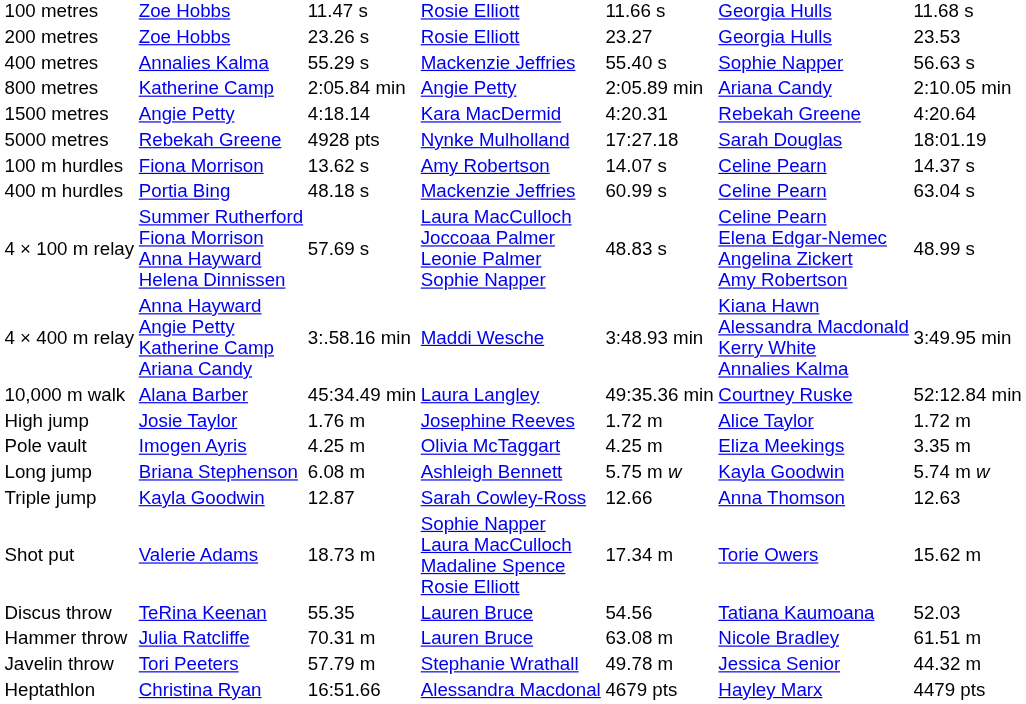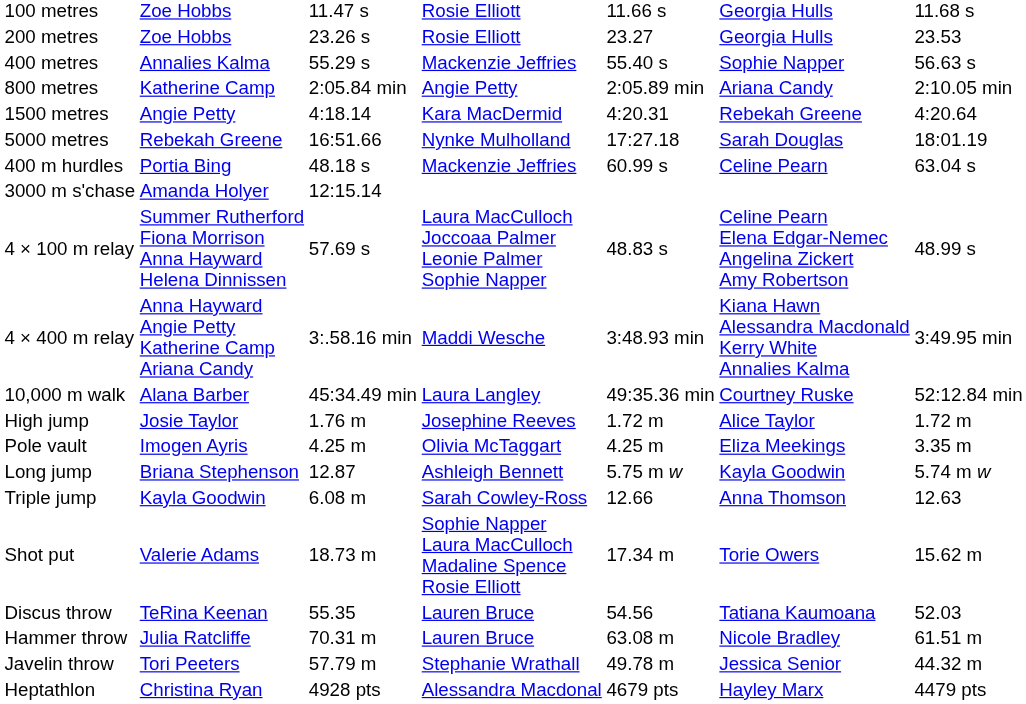5000 metres | column 3: 4928 pts -> 16:51.66
- row: 100 m hurdles | Fiona Morrison | 13.62 s | Amy Robertson | 14.07 s | Celine Pearn | 14.37 s
+ row: 3000 m s'chase | Amanda Holyer | 12:15.14
Long jump | column 3: 6.08 m -> 12.87
Triple jump | column 3: 12.87 -> 6.08 m
Heptathlon | column 3: 16:51.66 -> 4928 pts
